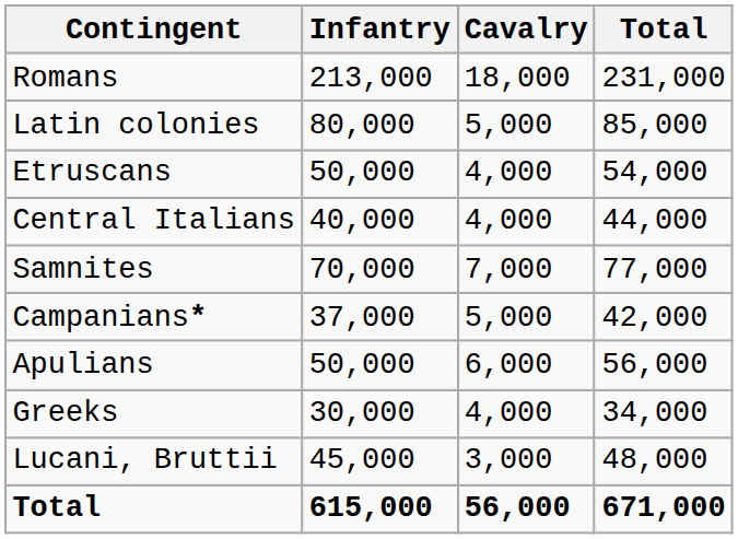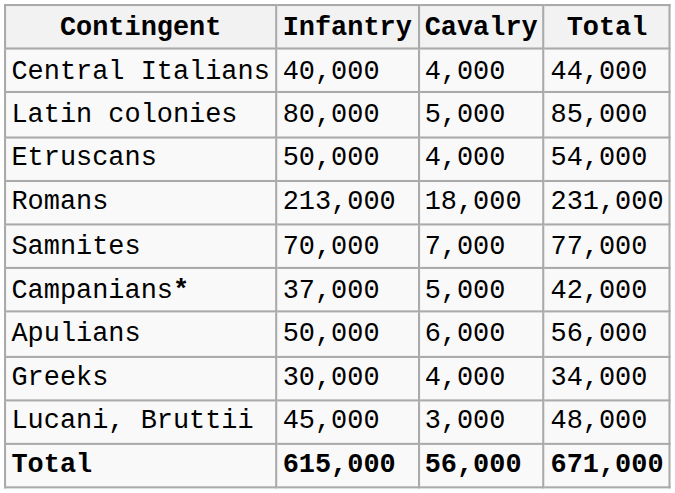rows swapped: Romans <-> Central Italians
